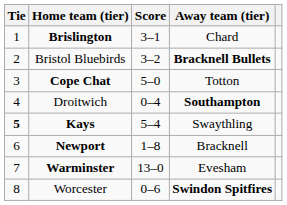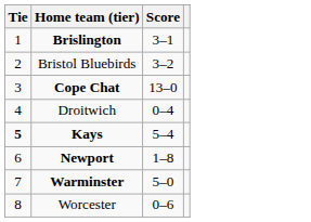- column: Away team (tier) | Chard | Bracknell Bullets | Totton | Southampton | Swaythling | Bracknell | Evesham | Swindon Spitfires
Cope Chat | Score: 5–0 -> 13–0
Warminster | Score: 13–0 -> 5–0
